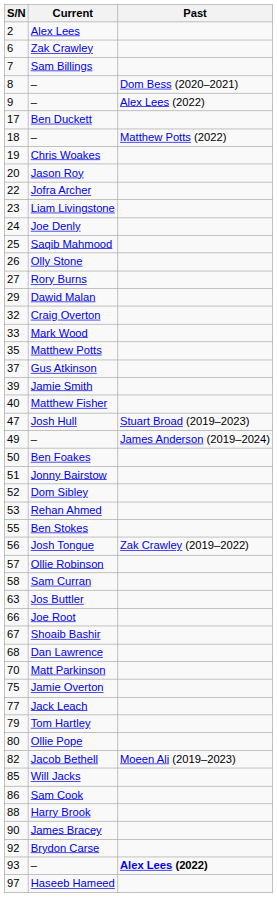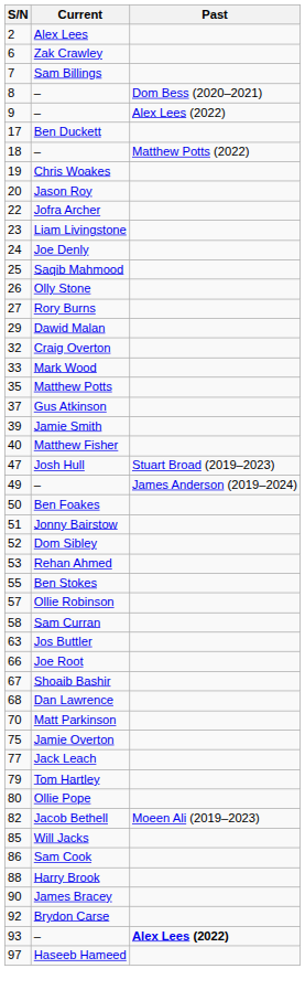- row: 56 | Josh Tongue | Zak Crawley (2019–2022)
